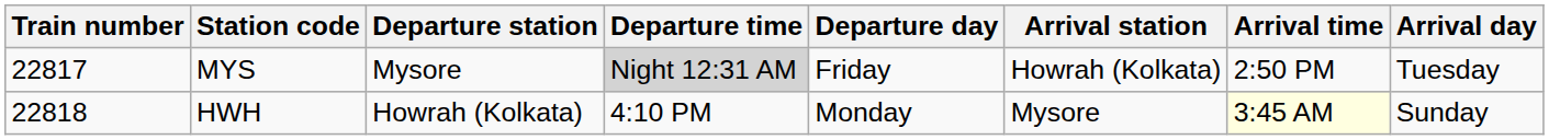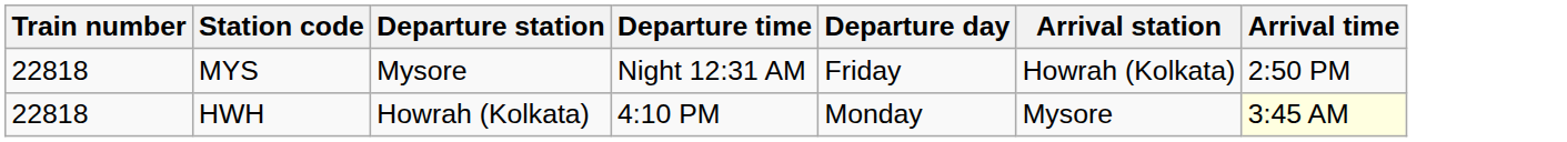- column: Arrival day | Tuesday | Sunday
MYS | Train number: 22817 -> 22818
MYS | Departure time: lightgrey background -> no background
